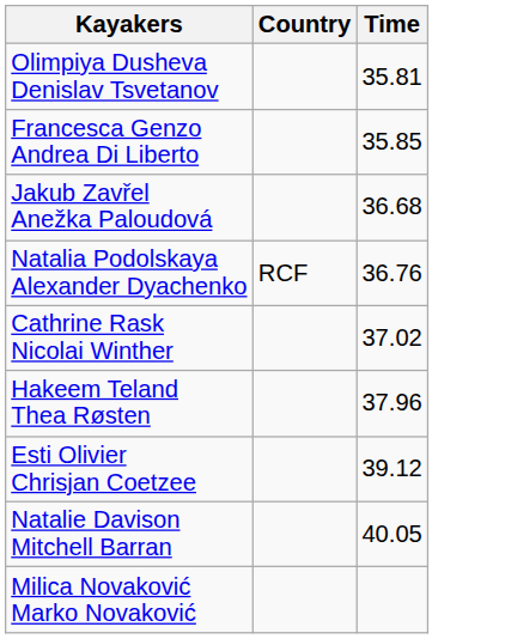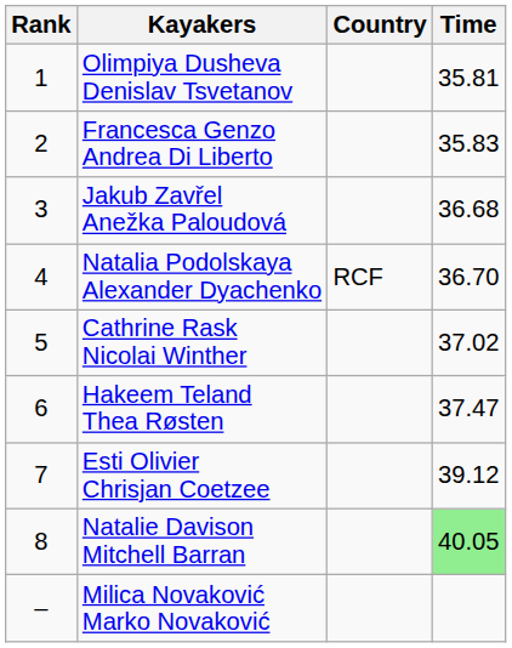+ column: Rank | 1 | 2 | 3 | 4 | 5 | 6 | 7 | 8 | –
Francesca Genzo Andrea Di Liberto | Time: 35.85 -> 35.83
Natalia Podolskaya Alexander Dyachenko | Time: 36.76 -> 36.70
Hakeem Teland Thea Røsten | Time: 37.96 -> 37.47
Natalie Davison Mitchell Barran | Time: no background -> lightgreen background
